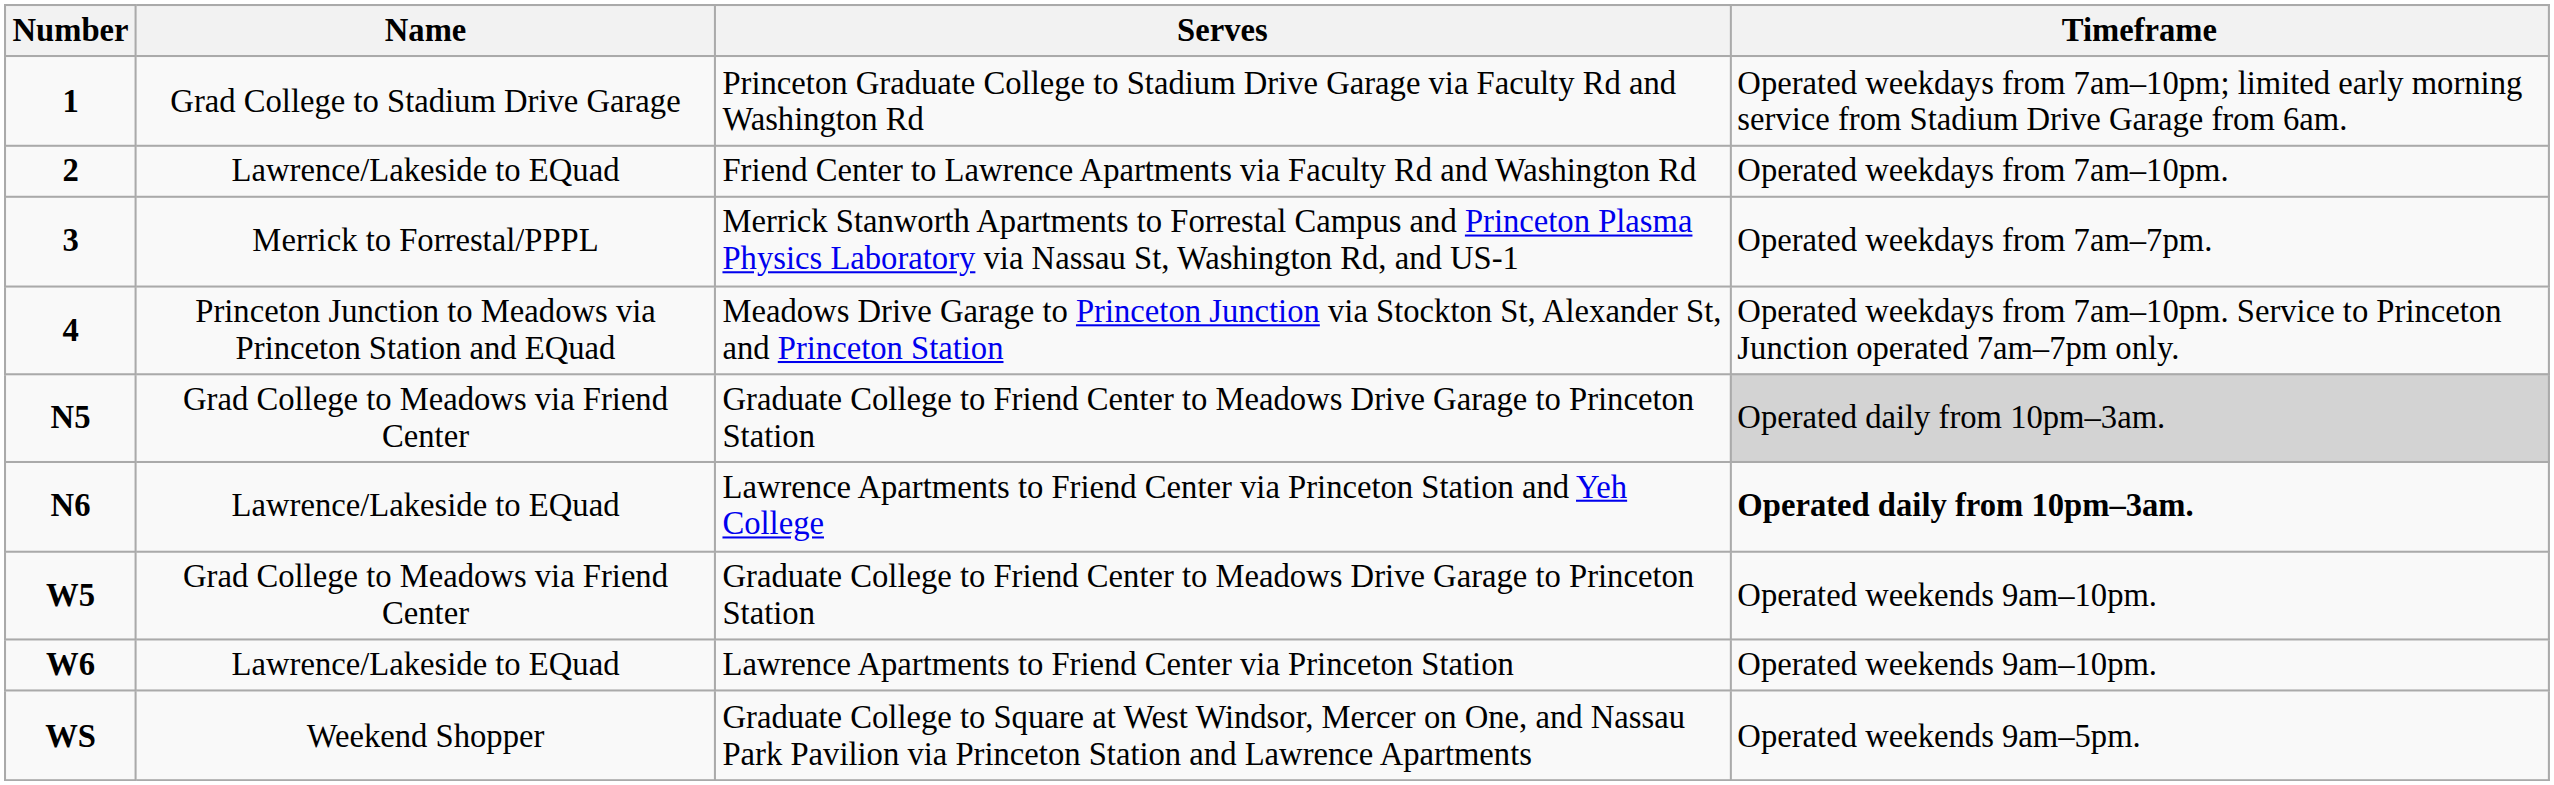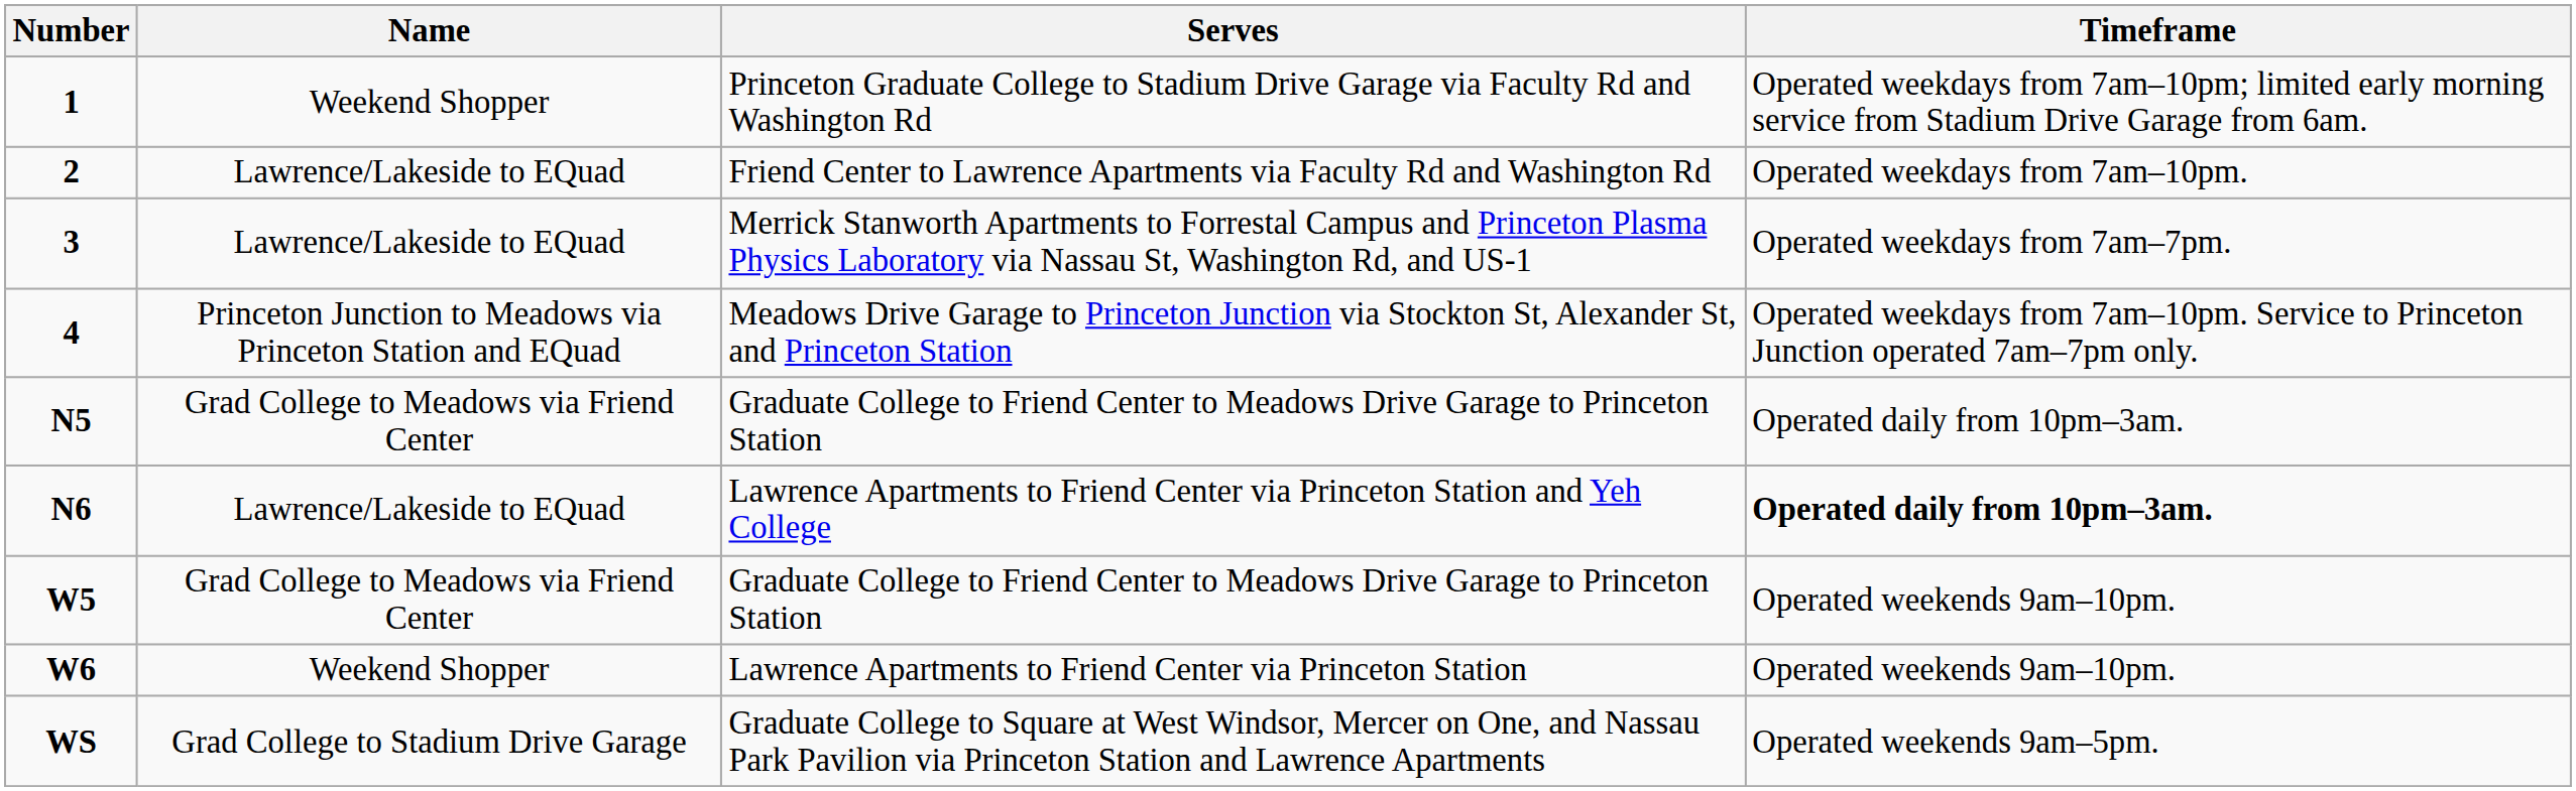1 | Name: Grad College to Stadium Drive Garage -> Weekend Shopper
3 | Name: Merrick to Forrestal/PPPL -> Lawrence/Lakeside to EQuad
N5 | Timeframe: lightgrey background -> no background
W6 | Name: Lawrence/Lakeside to EQuad -> Weekend Shopper
WS | Name: Weekend Shopper -> Grad College to Stadium Drive Garage
